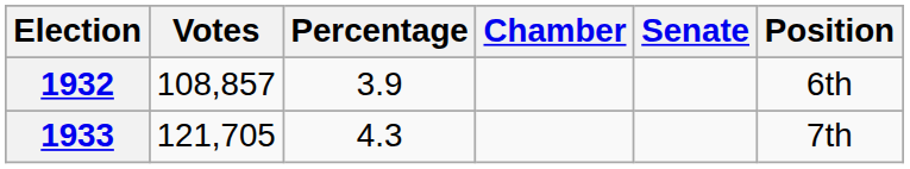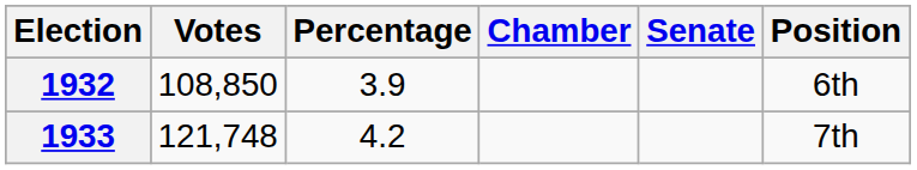1932 | Votes: 108,857 -> 108,850
1933 | Votes: 121,705 -> 121,748
1933 | Percentage: 4.3 -> 4.2
